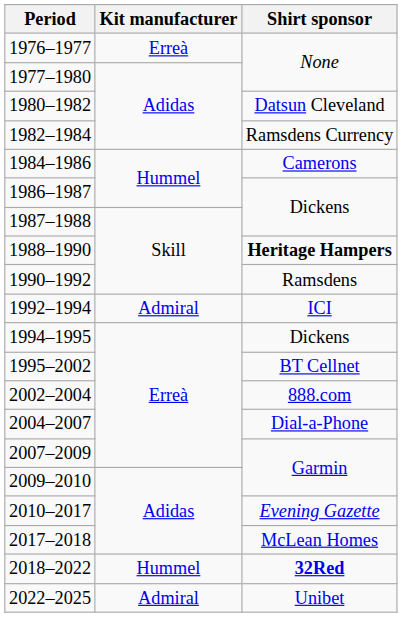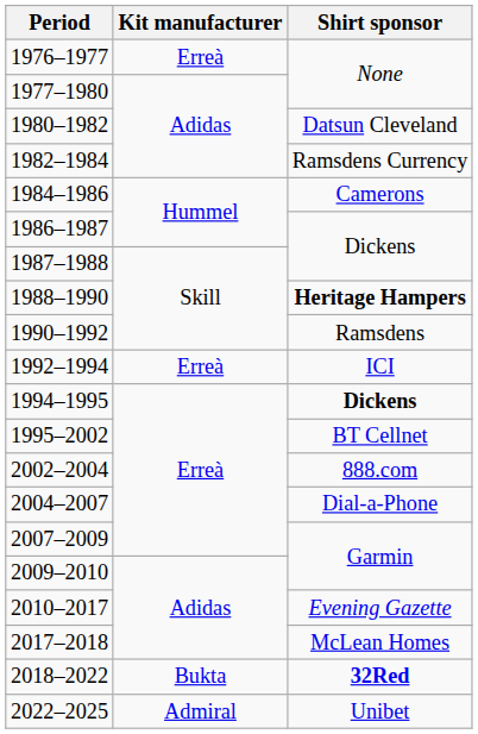1992–1994 | Kit manufacturer: Admiral -> Erreà
1994–1995 | Shirt sponsor: normal -> bold
2018–2022 | Kit manufacturer: Hummel -> Bukta
